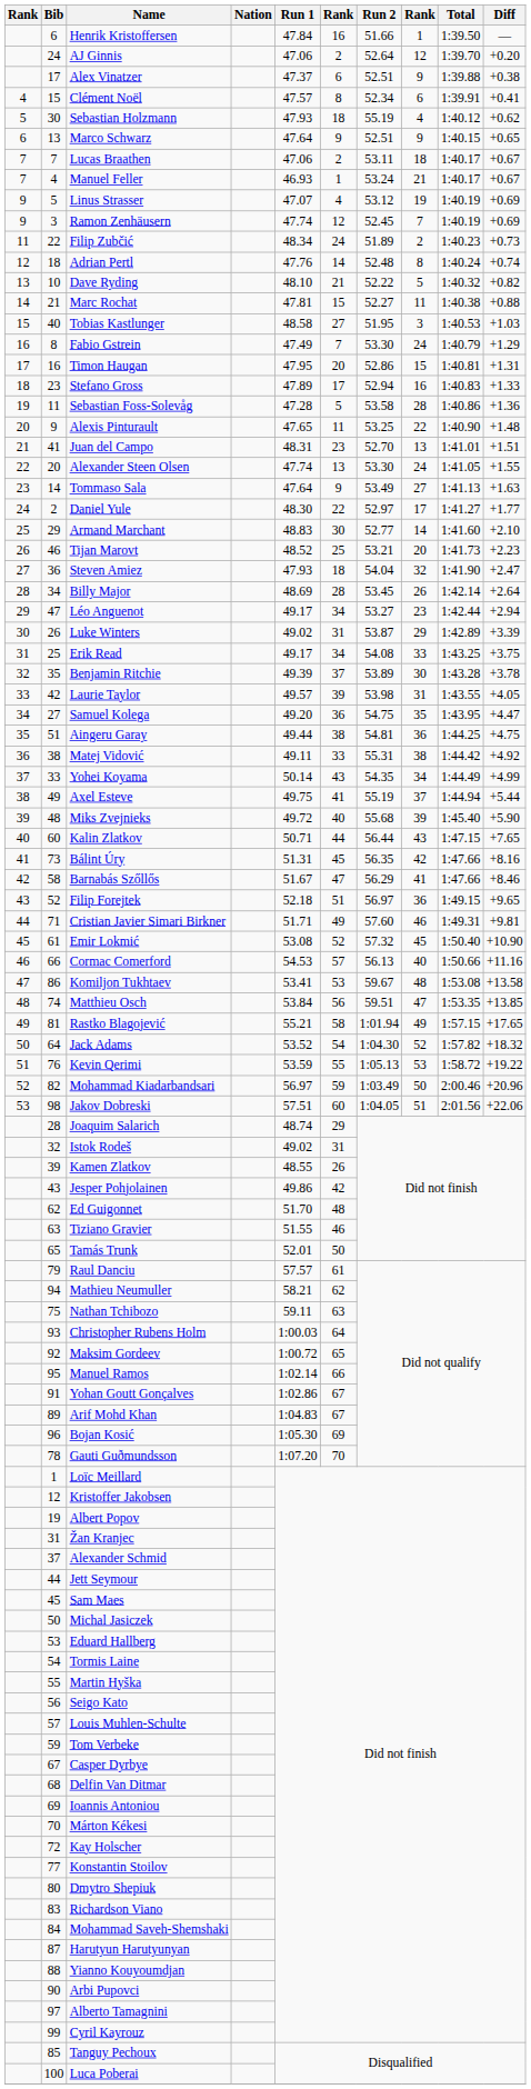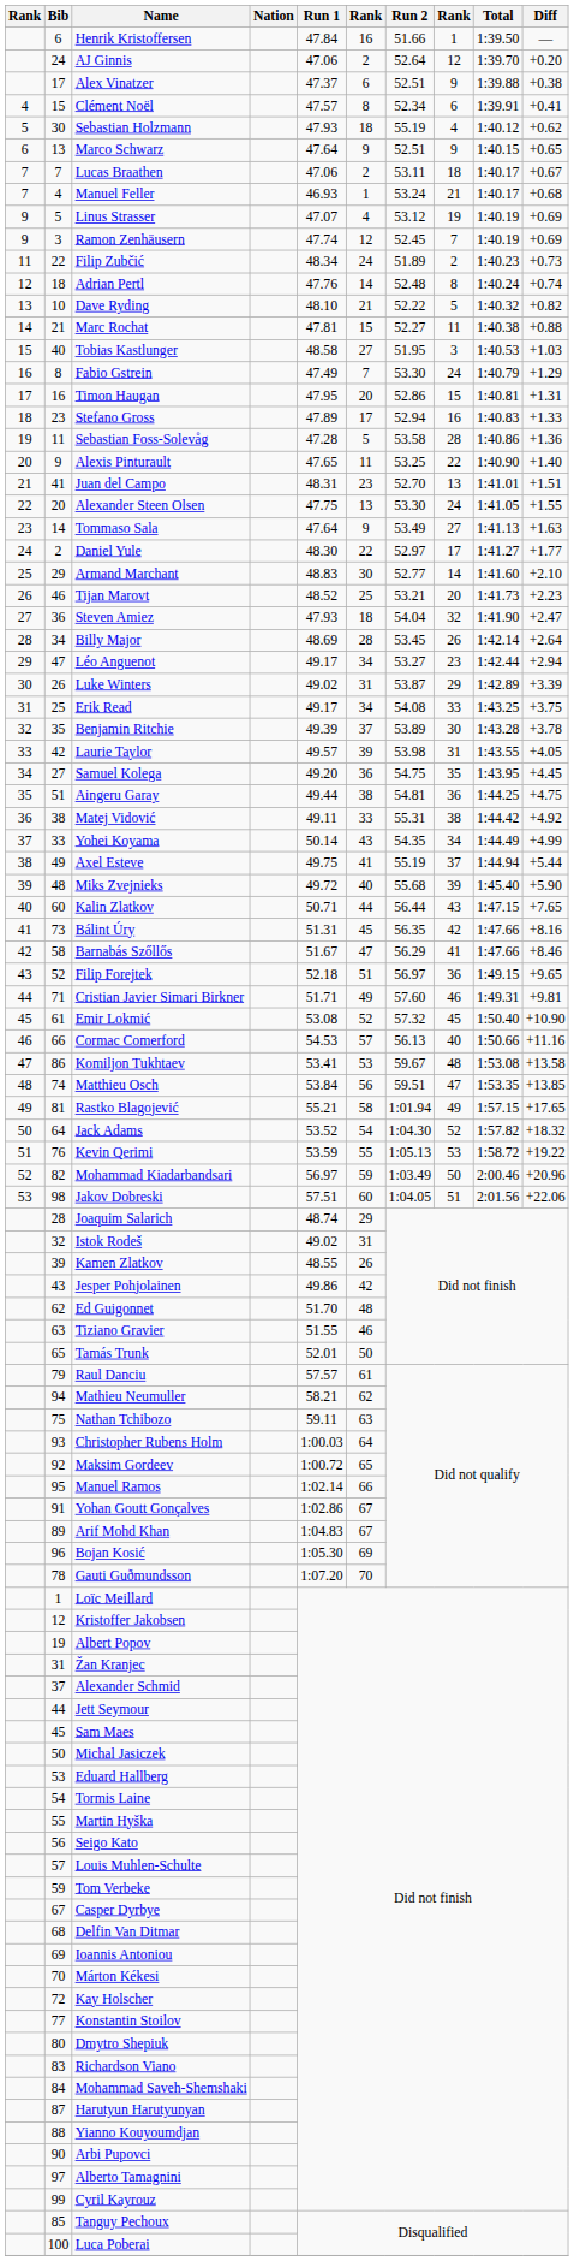Manuel Feller | Diff: +0.67 -> +0.68
Alexis Pinturault | Diff: +1.48 -> +1.40
Alexander Steen Olsen | Run 1: 47.74 -> 47.75
Samuel Kolega | Diff: +4.47 -> +4.45
